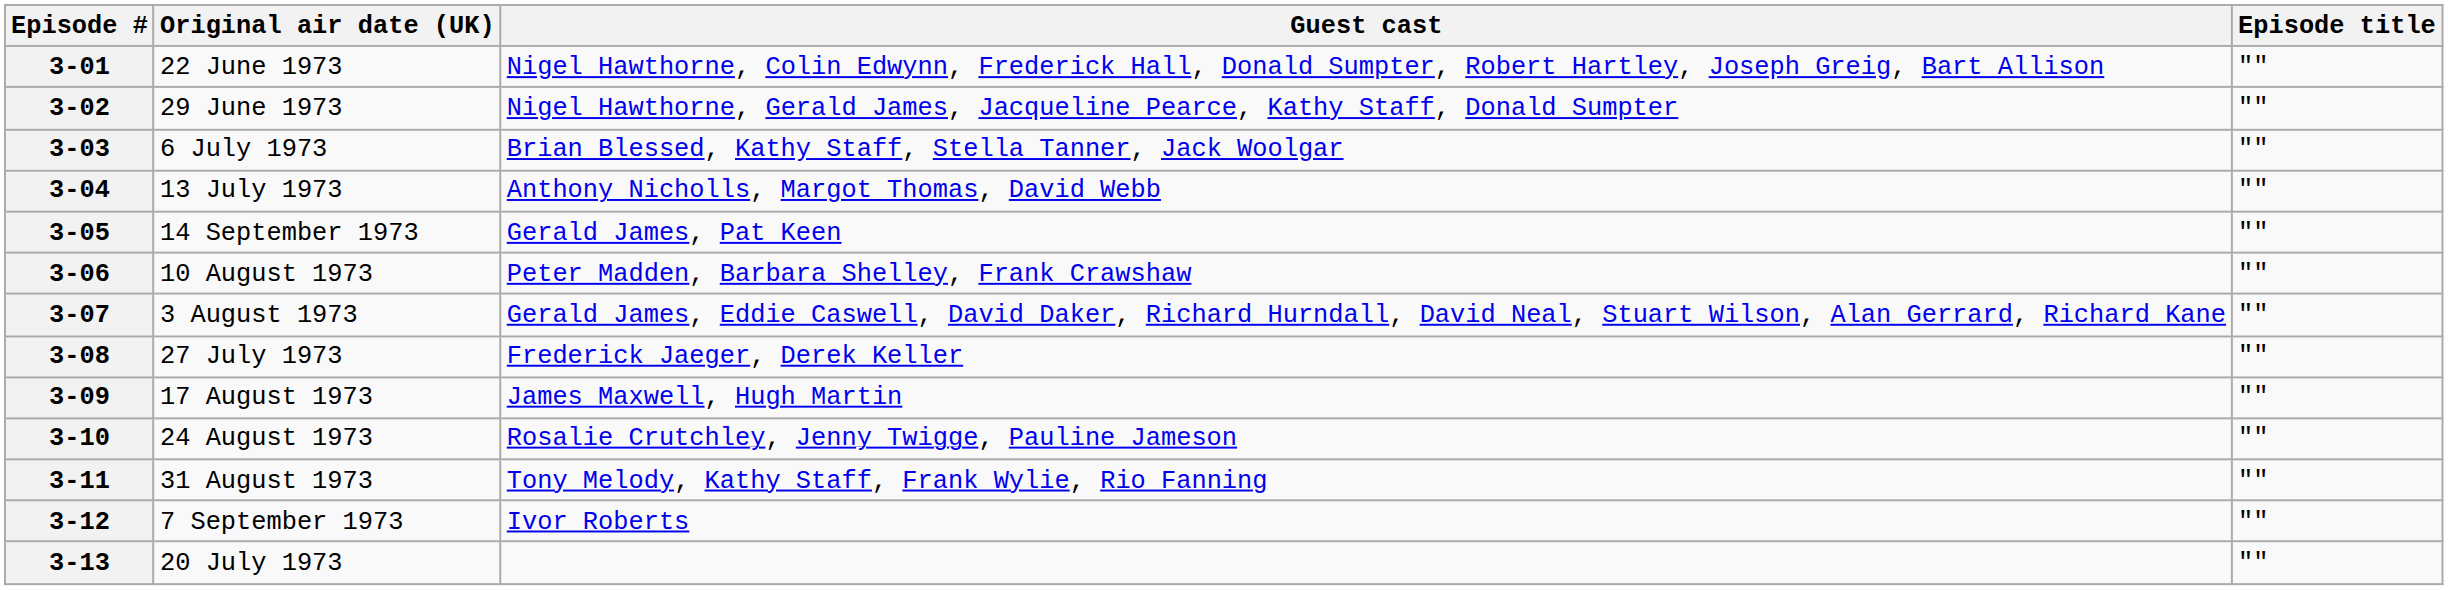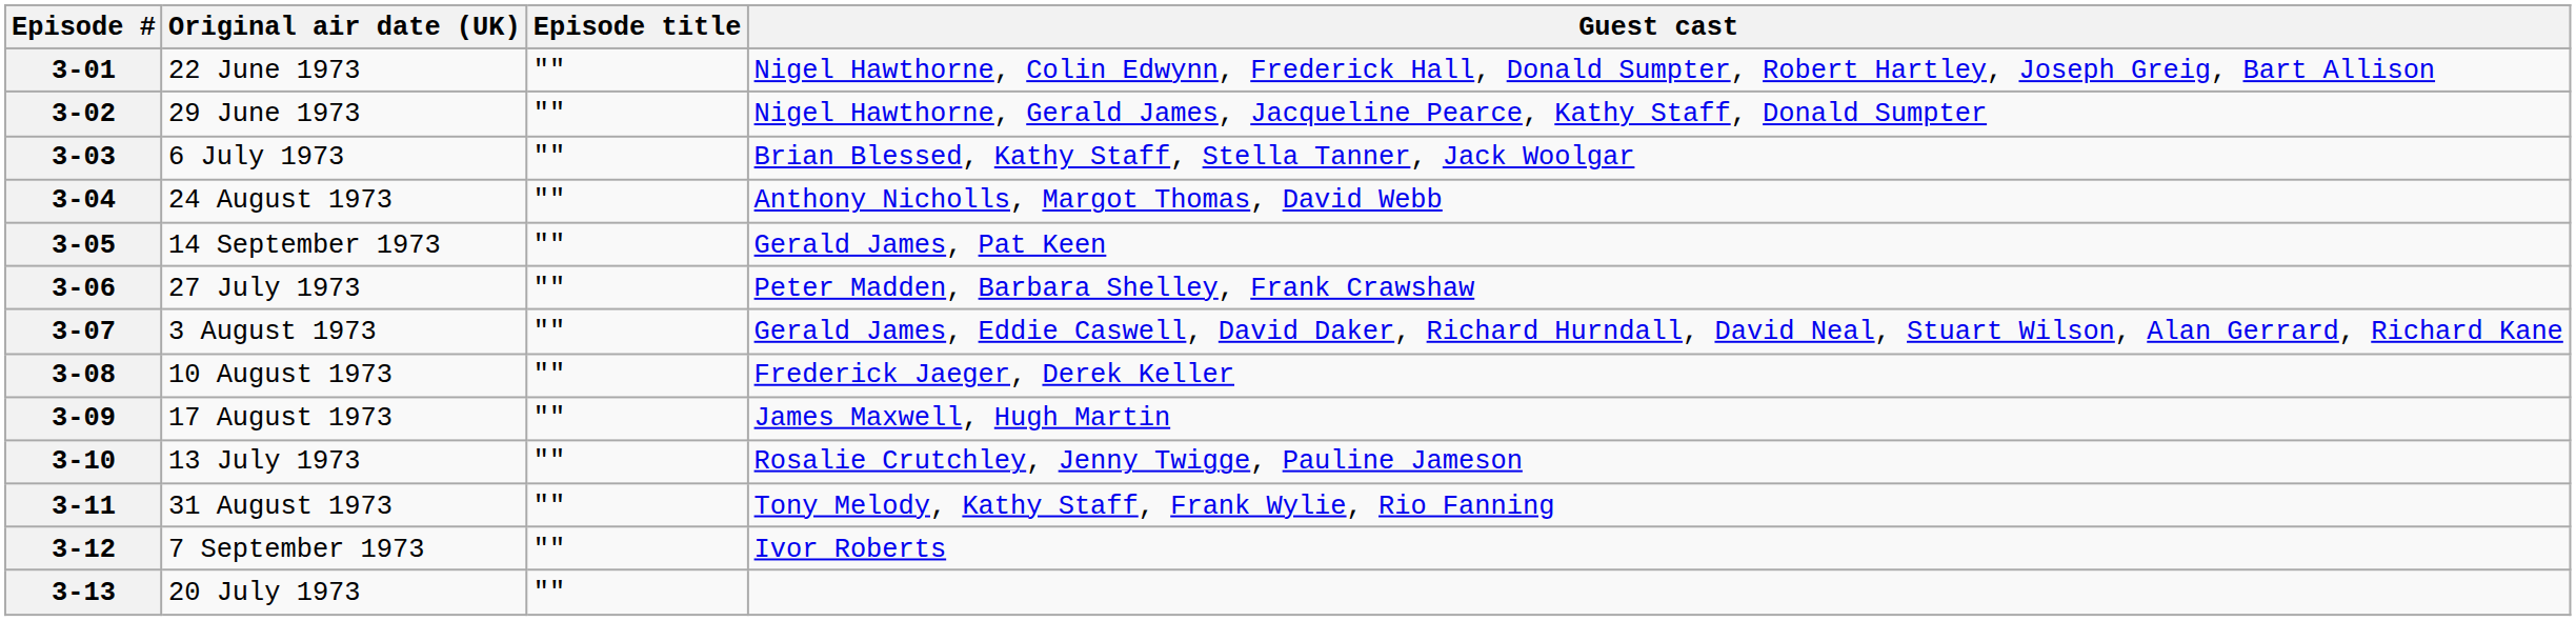columns swapped: Episode title <-> Guest cast
3-04 | Original air date (UK): 13 July 1973 -> 24 August 1973
3-06 | Original air date (UK): 10 August 1973 -> 27 July 1973
3-08 | Original air date (UK): 27 July 1973 -> 10 August 1973
3-10 | Original air date (UK): 24 August 1973 -> 13 July 1973
